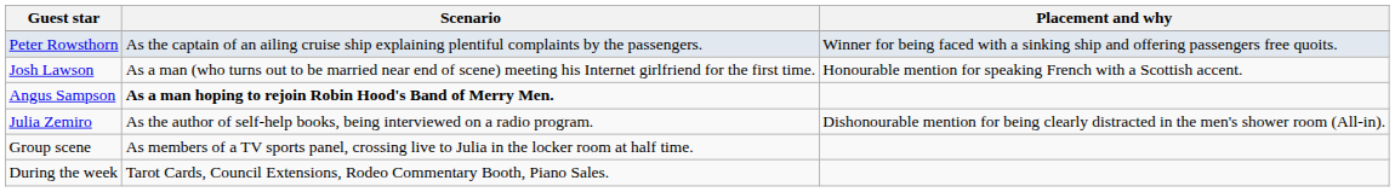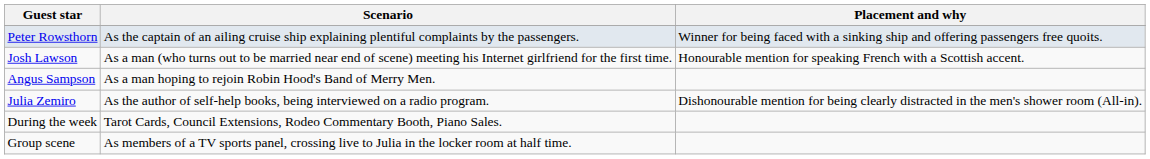Angus Sampson | Scenario: bold -> normal
rows swapped: During the week <-> Group scene
